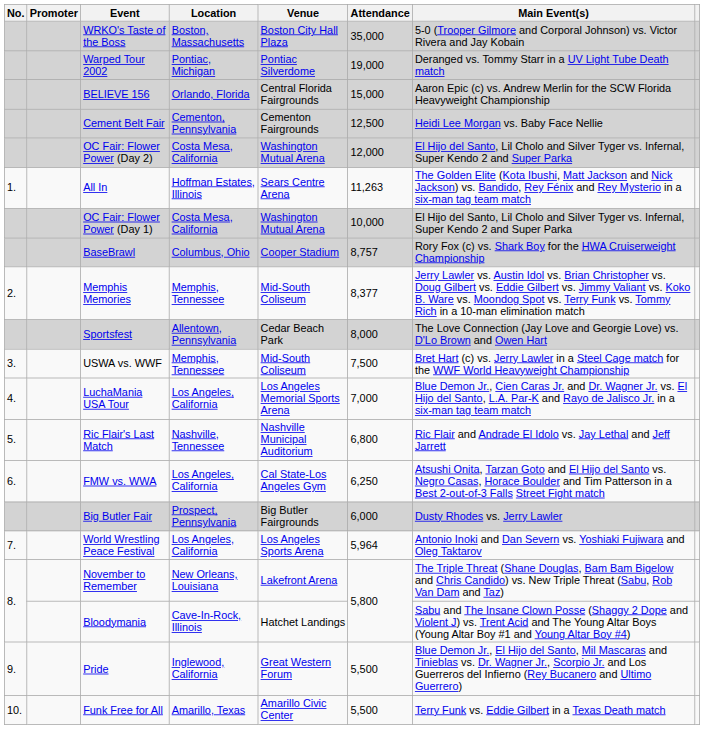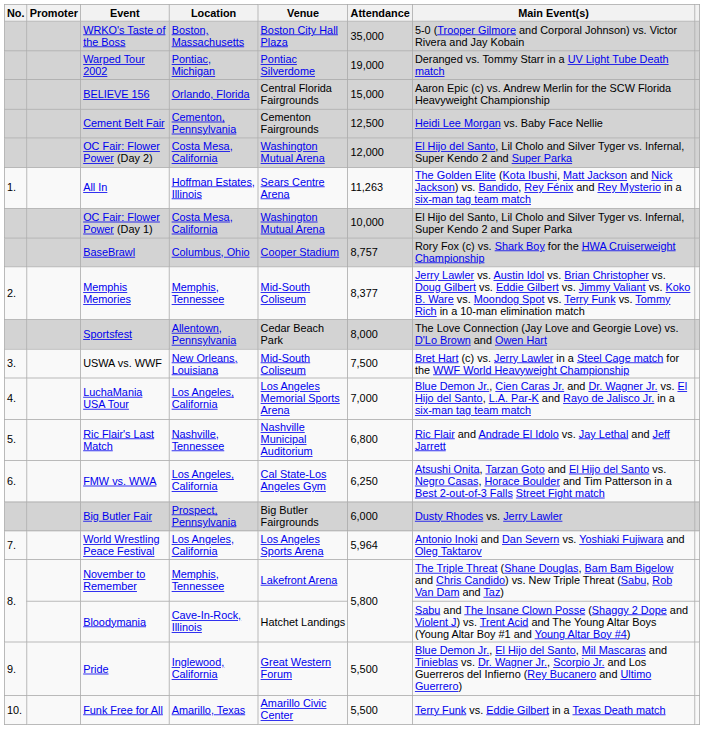USWA vs. WWF | Location: Memphis, Tennessee -> New Orleans, Louisiana
November to Remember | Location: New Orleans, Louisiana -> Memphis, Tennessee
